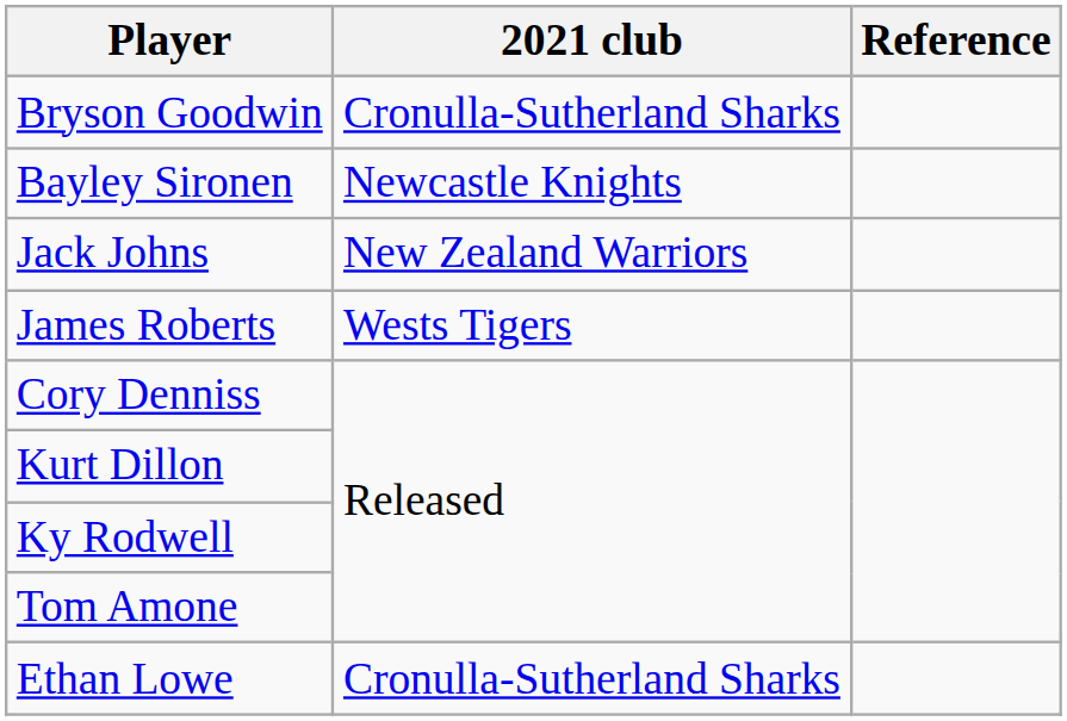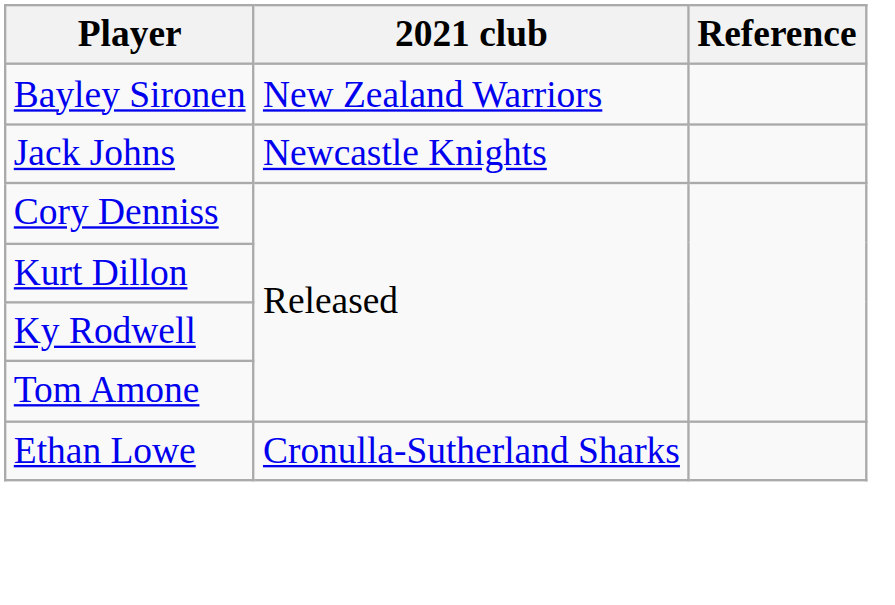- row: Bryson Goodwin | Cronulla-Sutherland Sharks
Bayley Sironen | 2021 club: Newcastle Knights -> New Zealand Warriors
Jack Johns | 2021 club: New Zealand Warriors -> Newcastle Knights
- row: James Roberts | Wests Tigers
